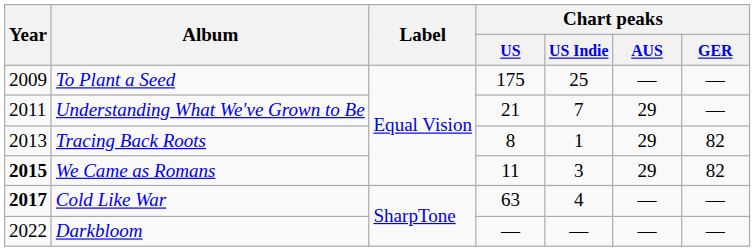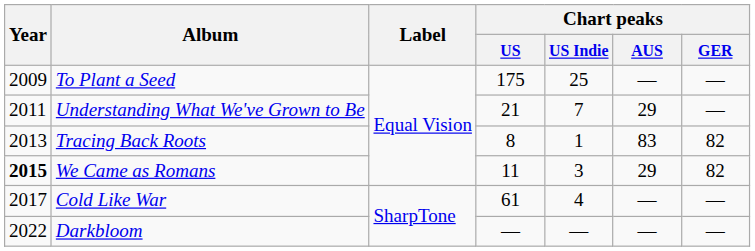Tracing Back Roots | Chart peaks / AUS: 29 -> 83
Cold Like War | Year: bold -> normal
Cold Like War | Chart peaks / US: 63 -> 61
